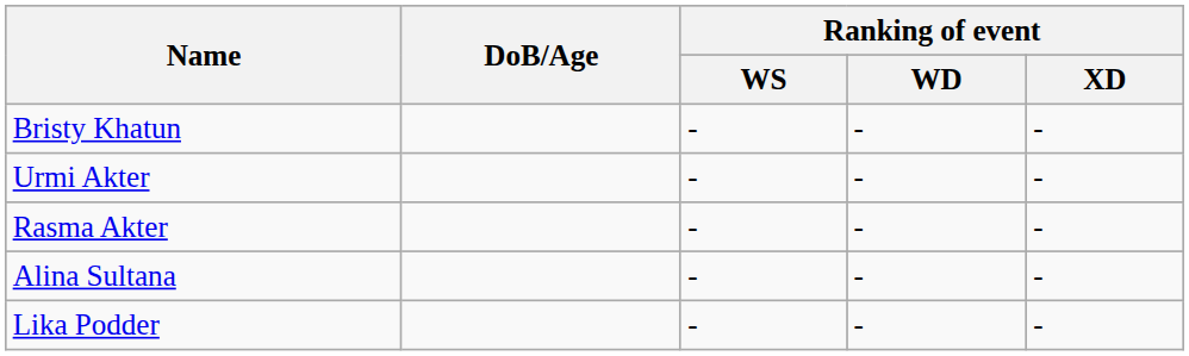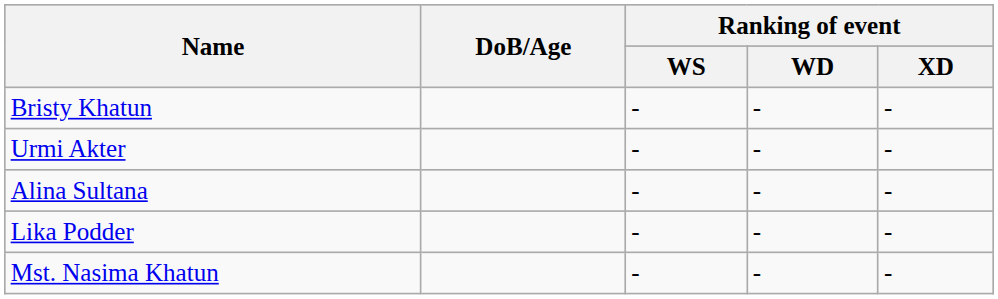- row: Rasma Akter | - | - | -
+ row: Mst. Nasima Khatun | - | - | -
